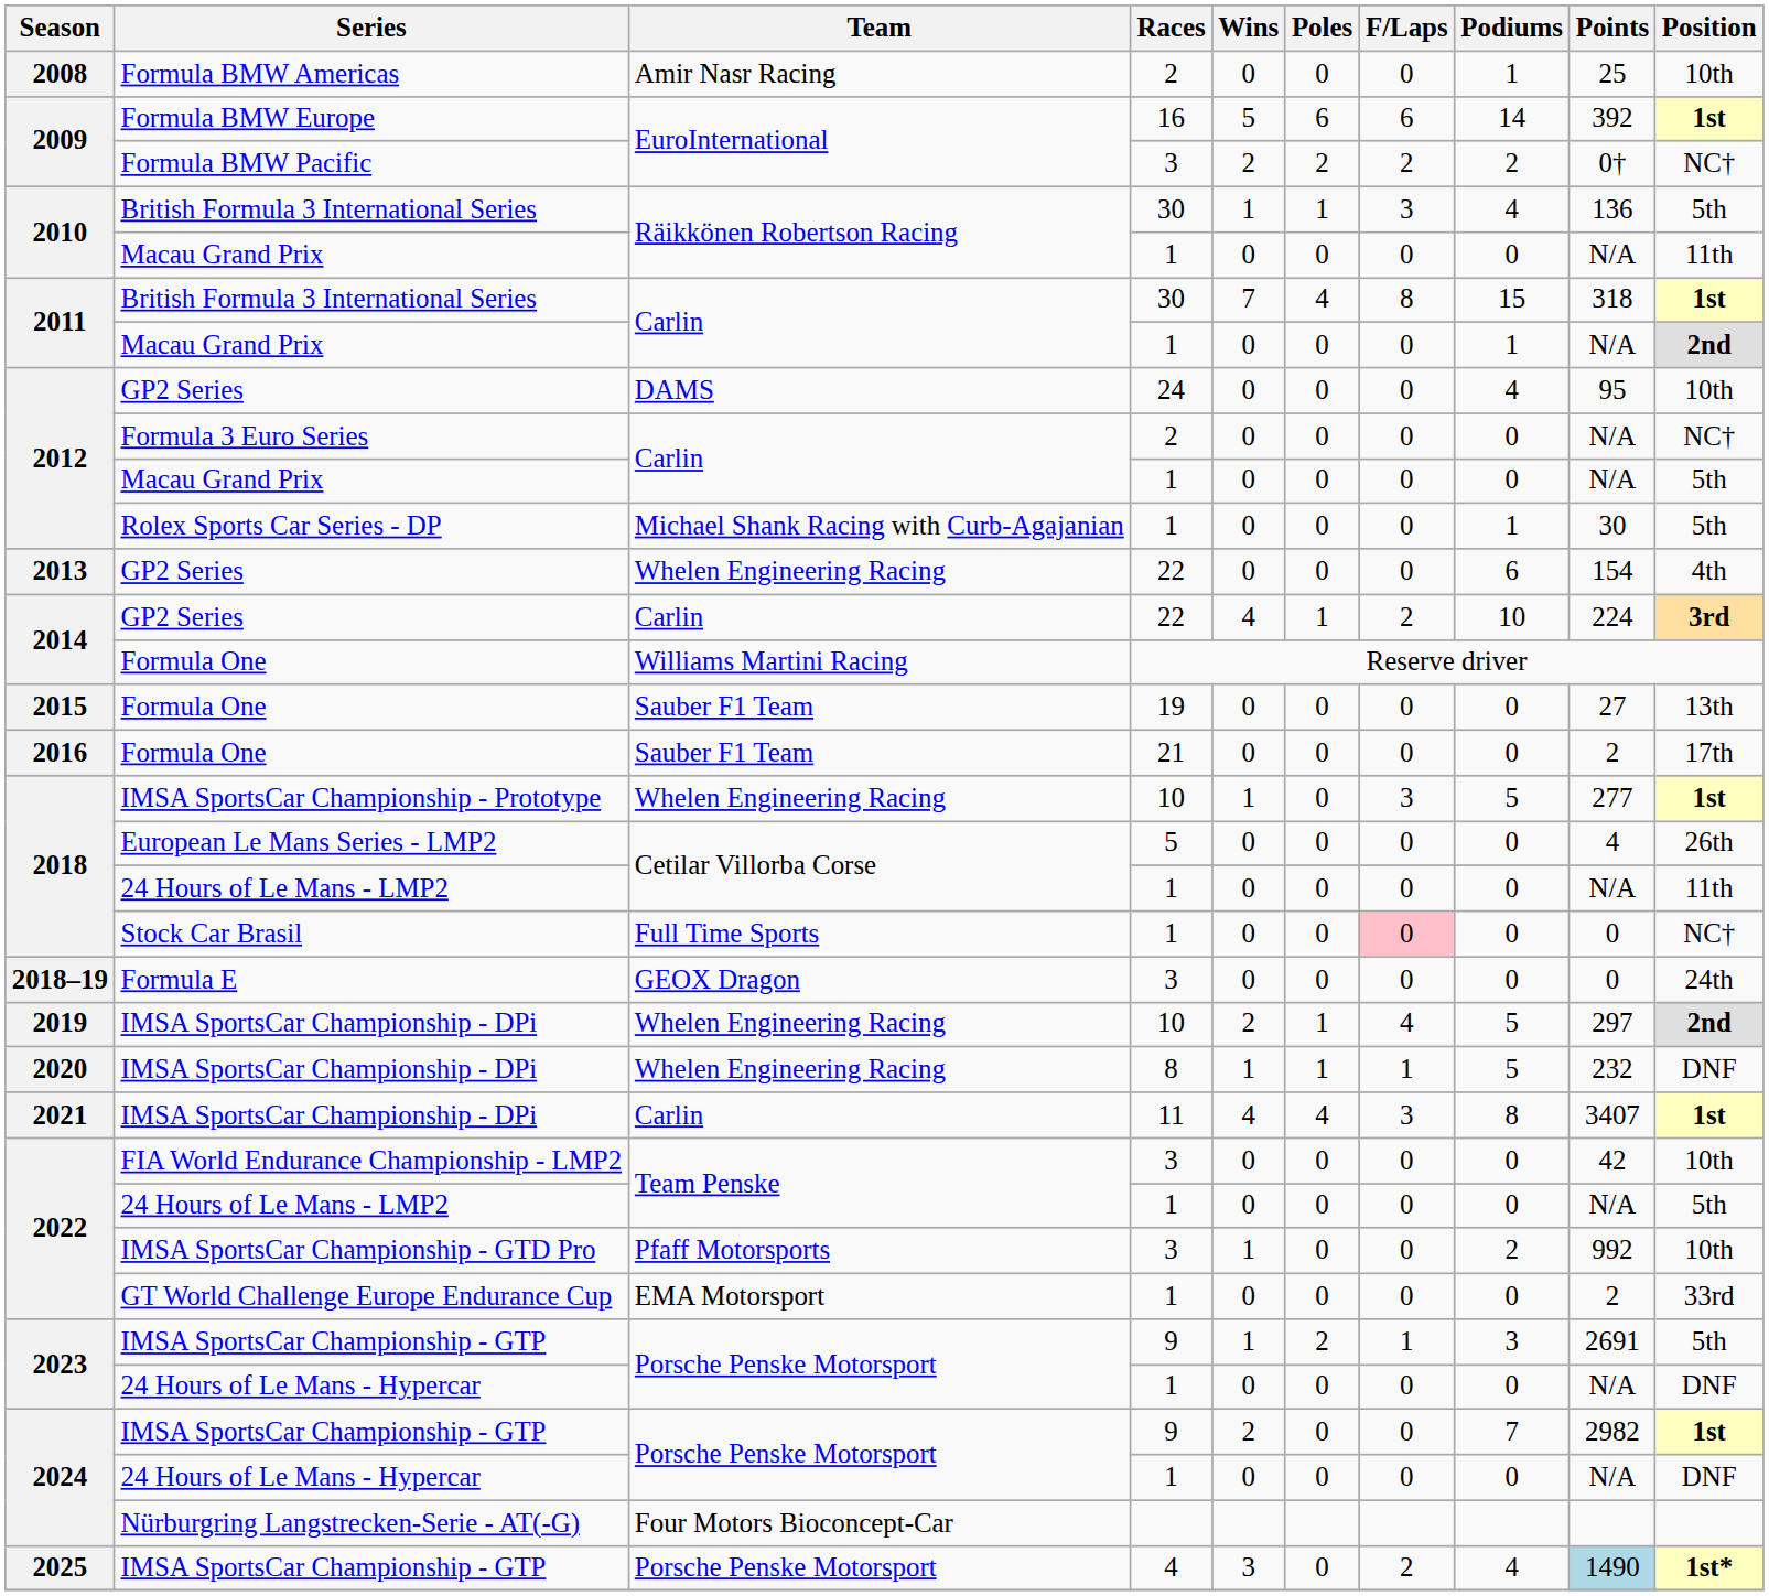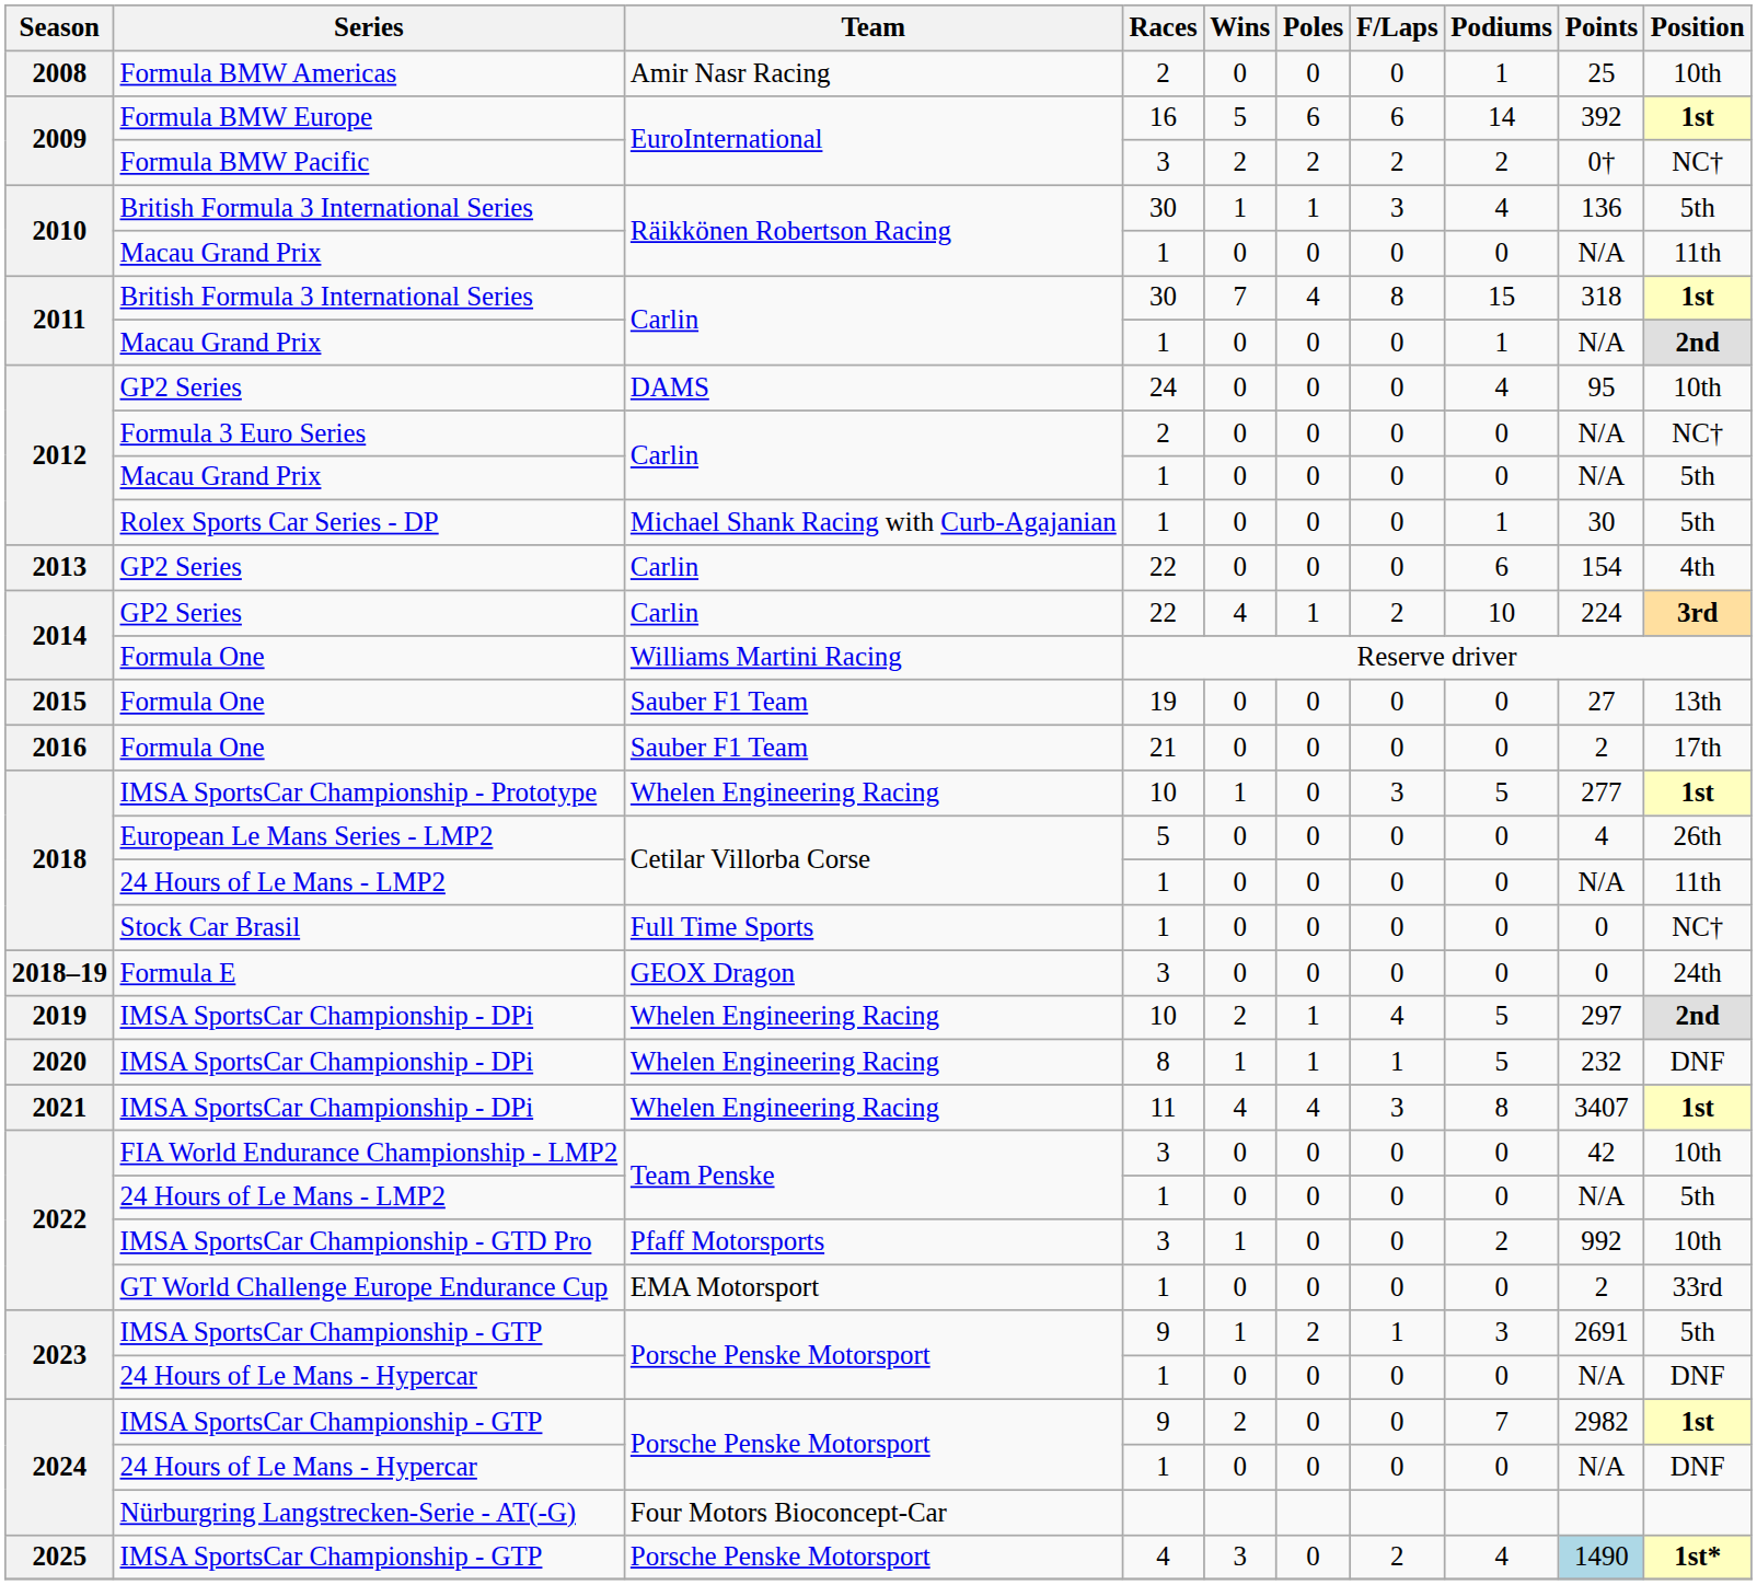2013 / GP2 Series | Team: Whelen Engineering Racing -> Carlin
Stock Car Brasil | F/Laps: pink background -> no background
2021 / IMSA SportsCar Championship - DPi | Team: Carlin -> Whelen Engineering Racing
